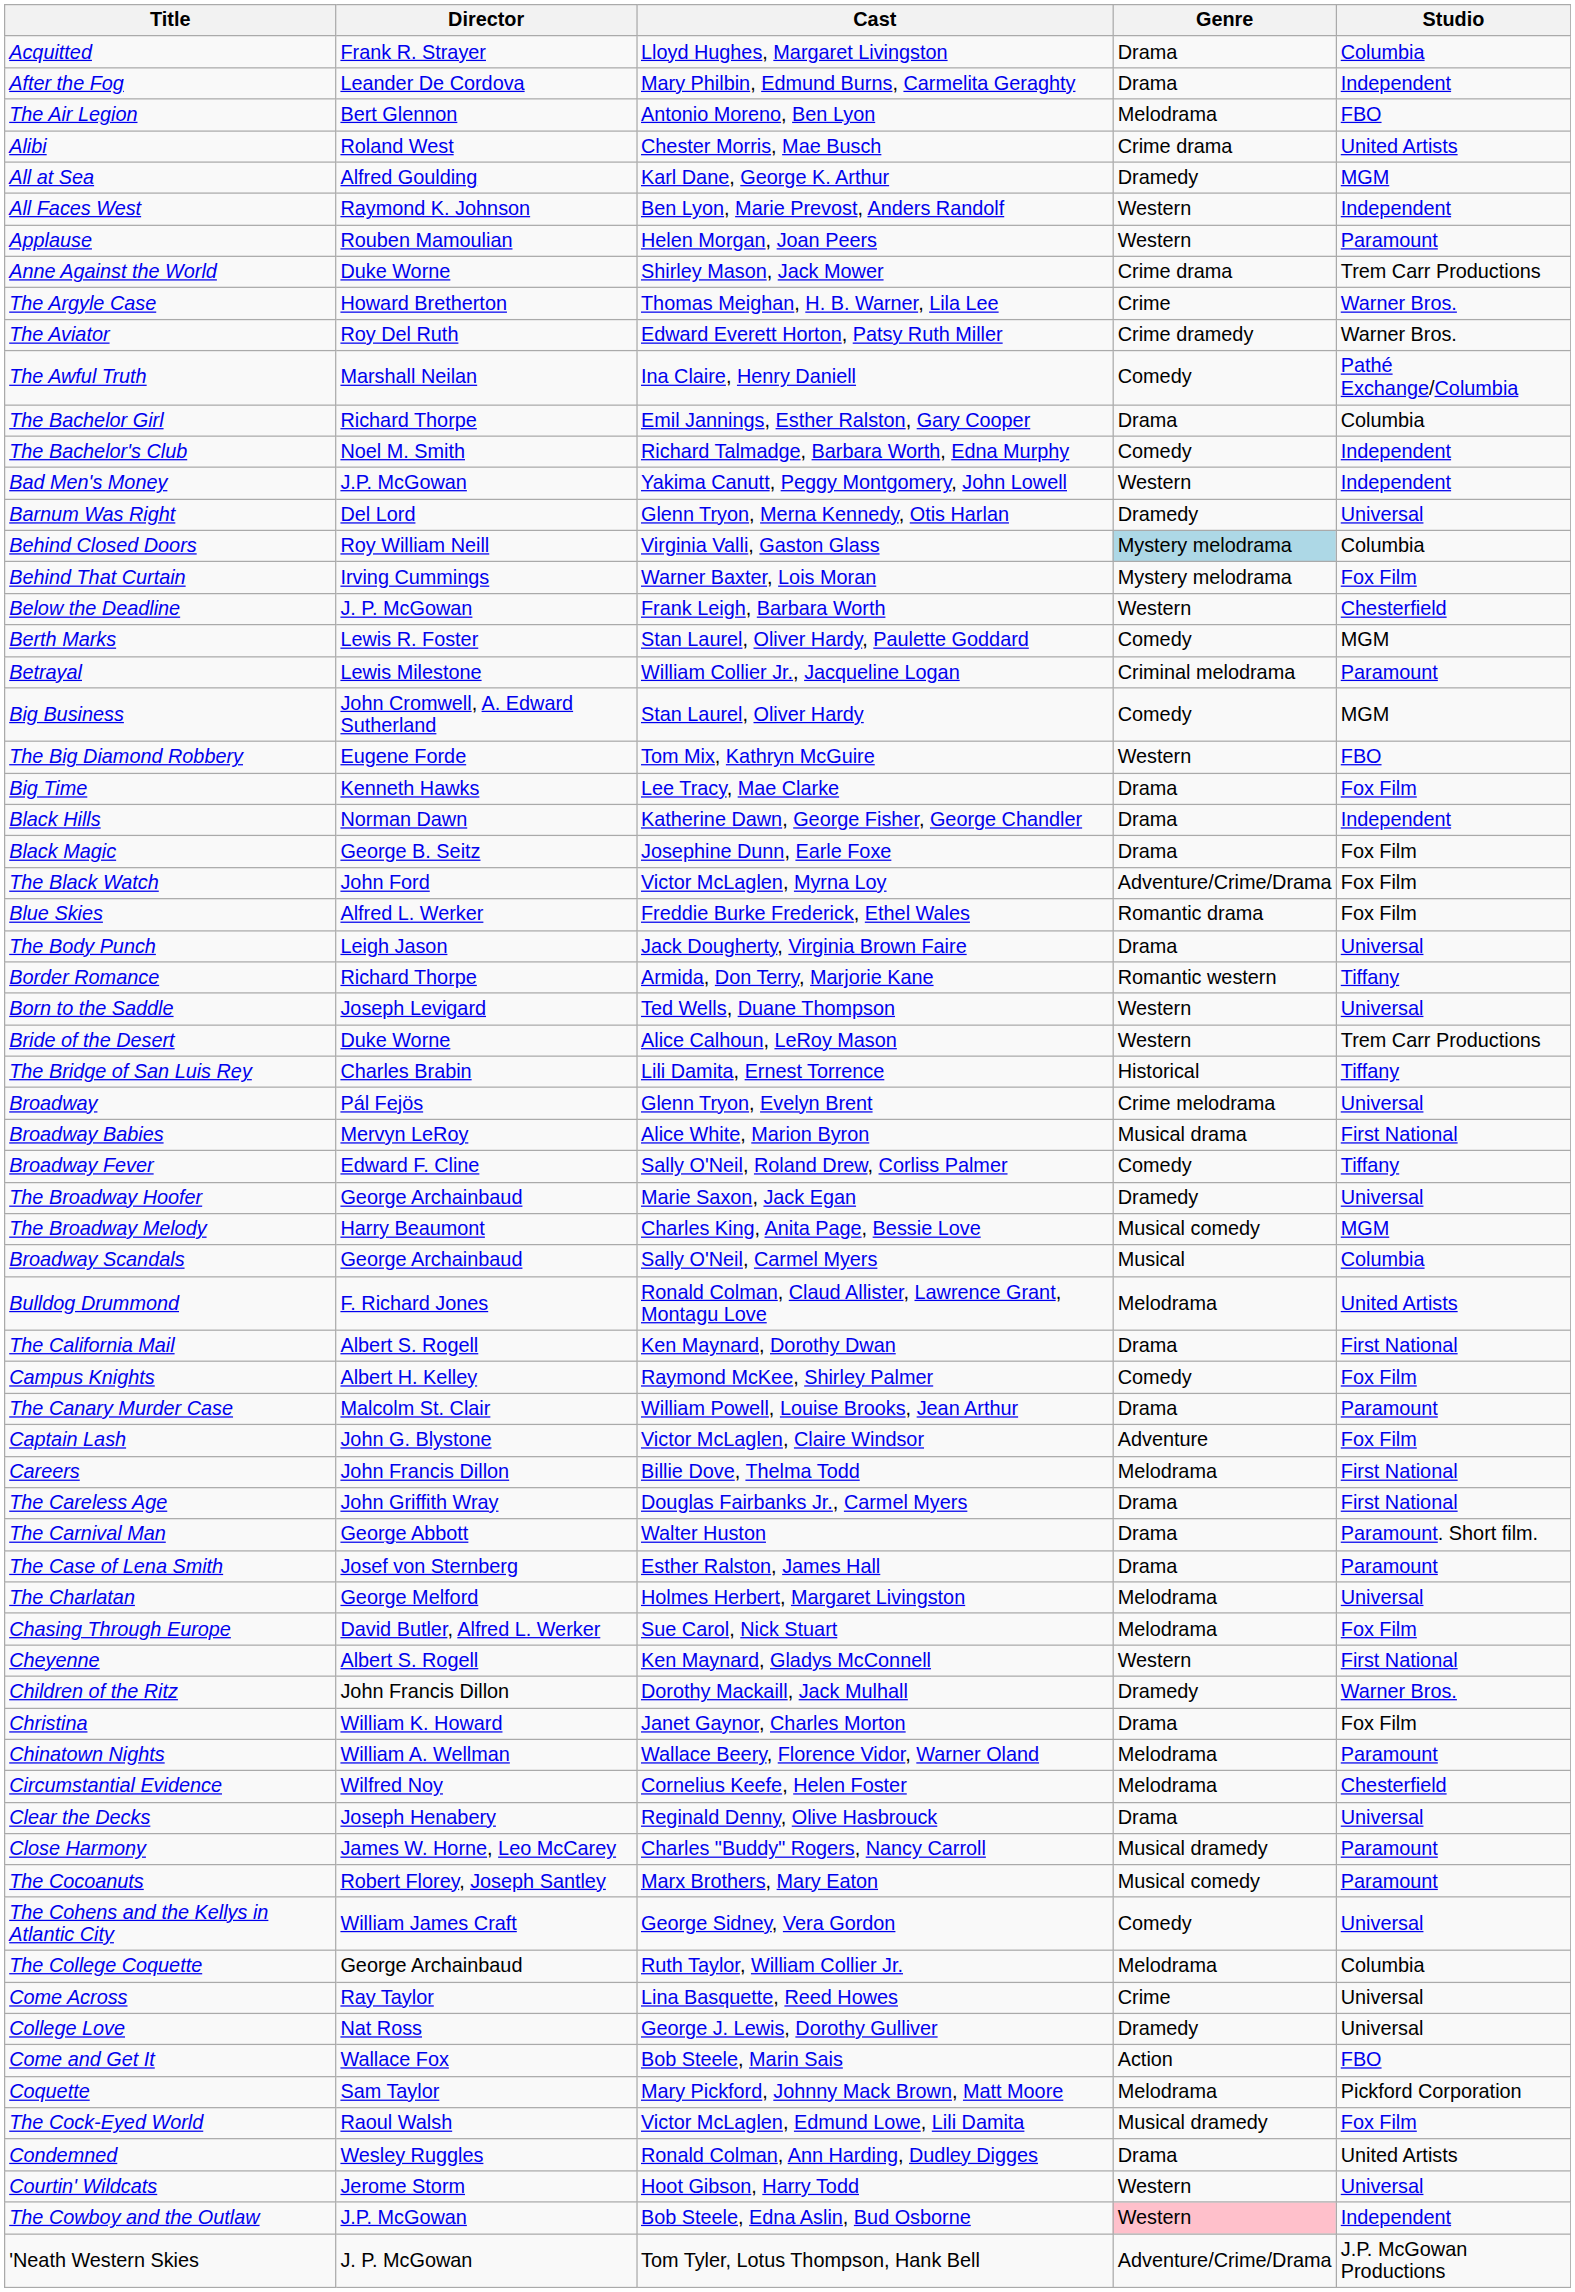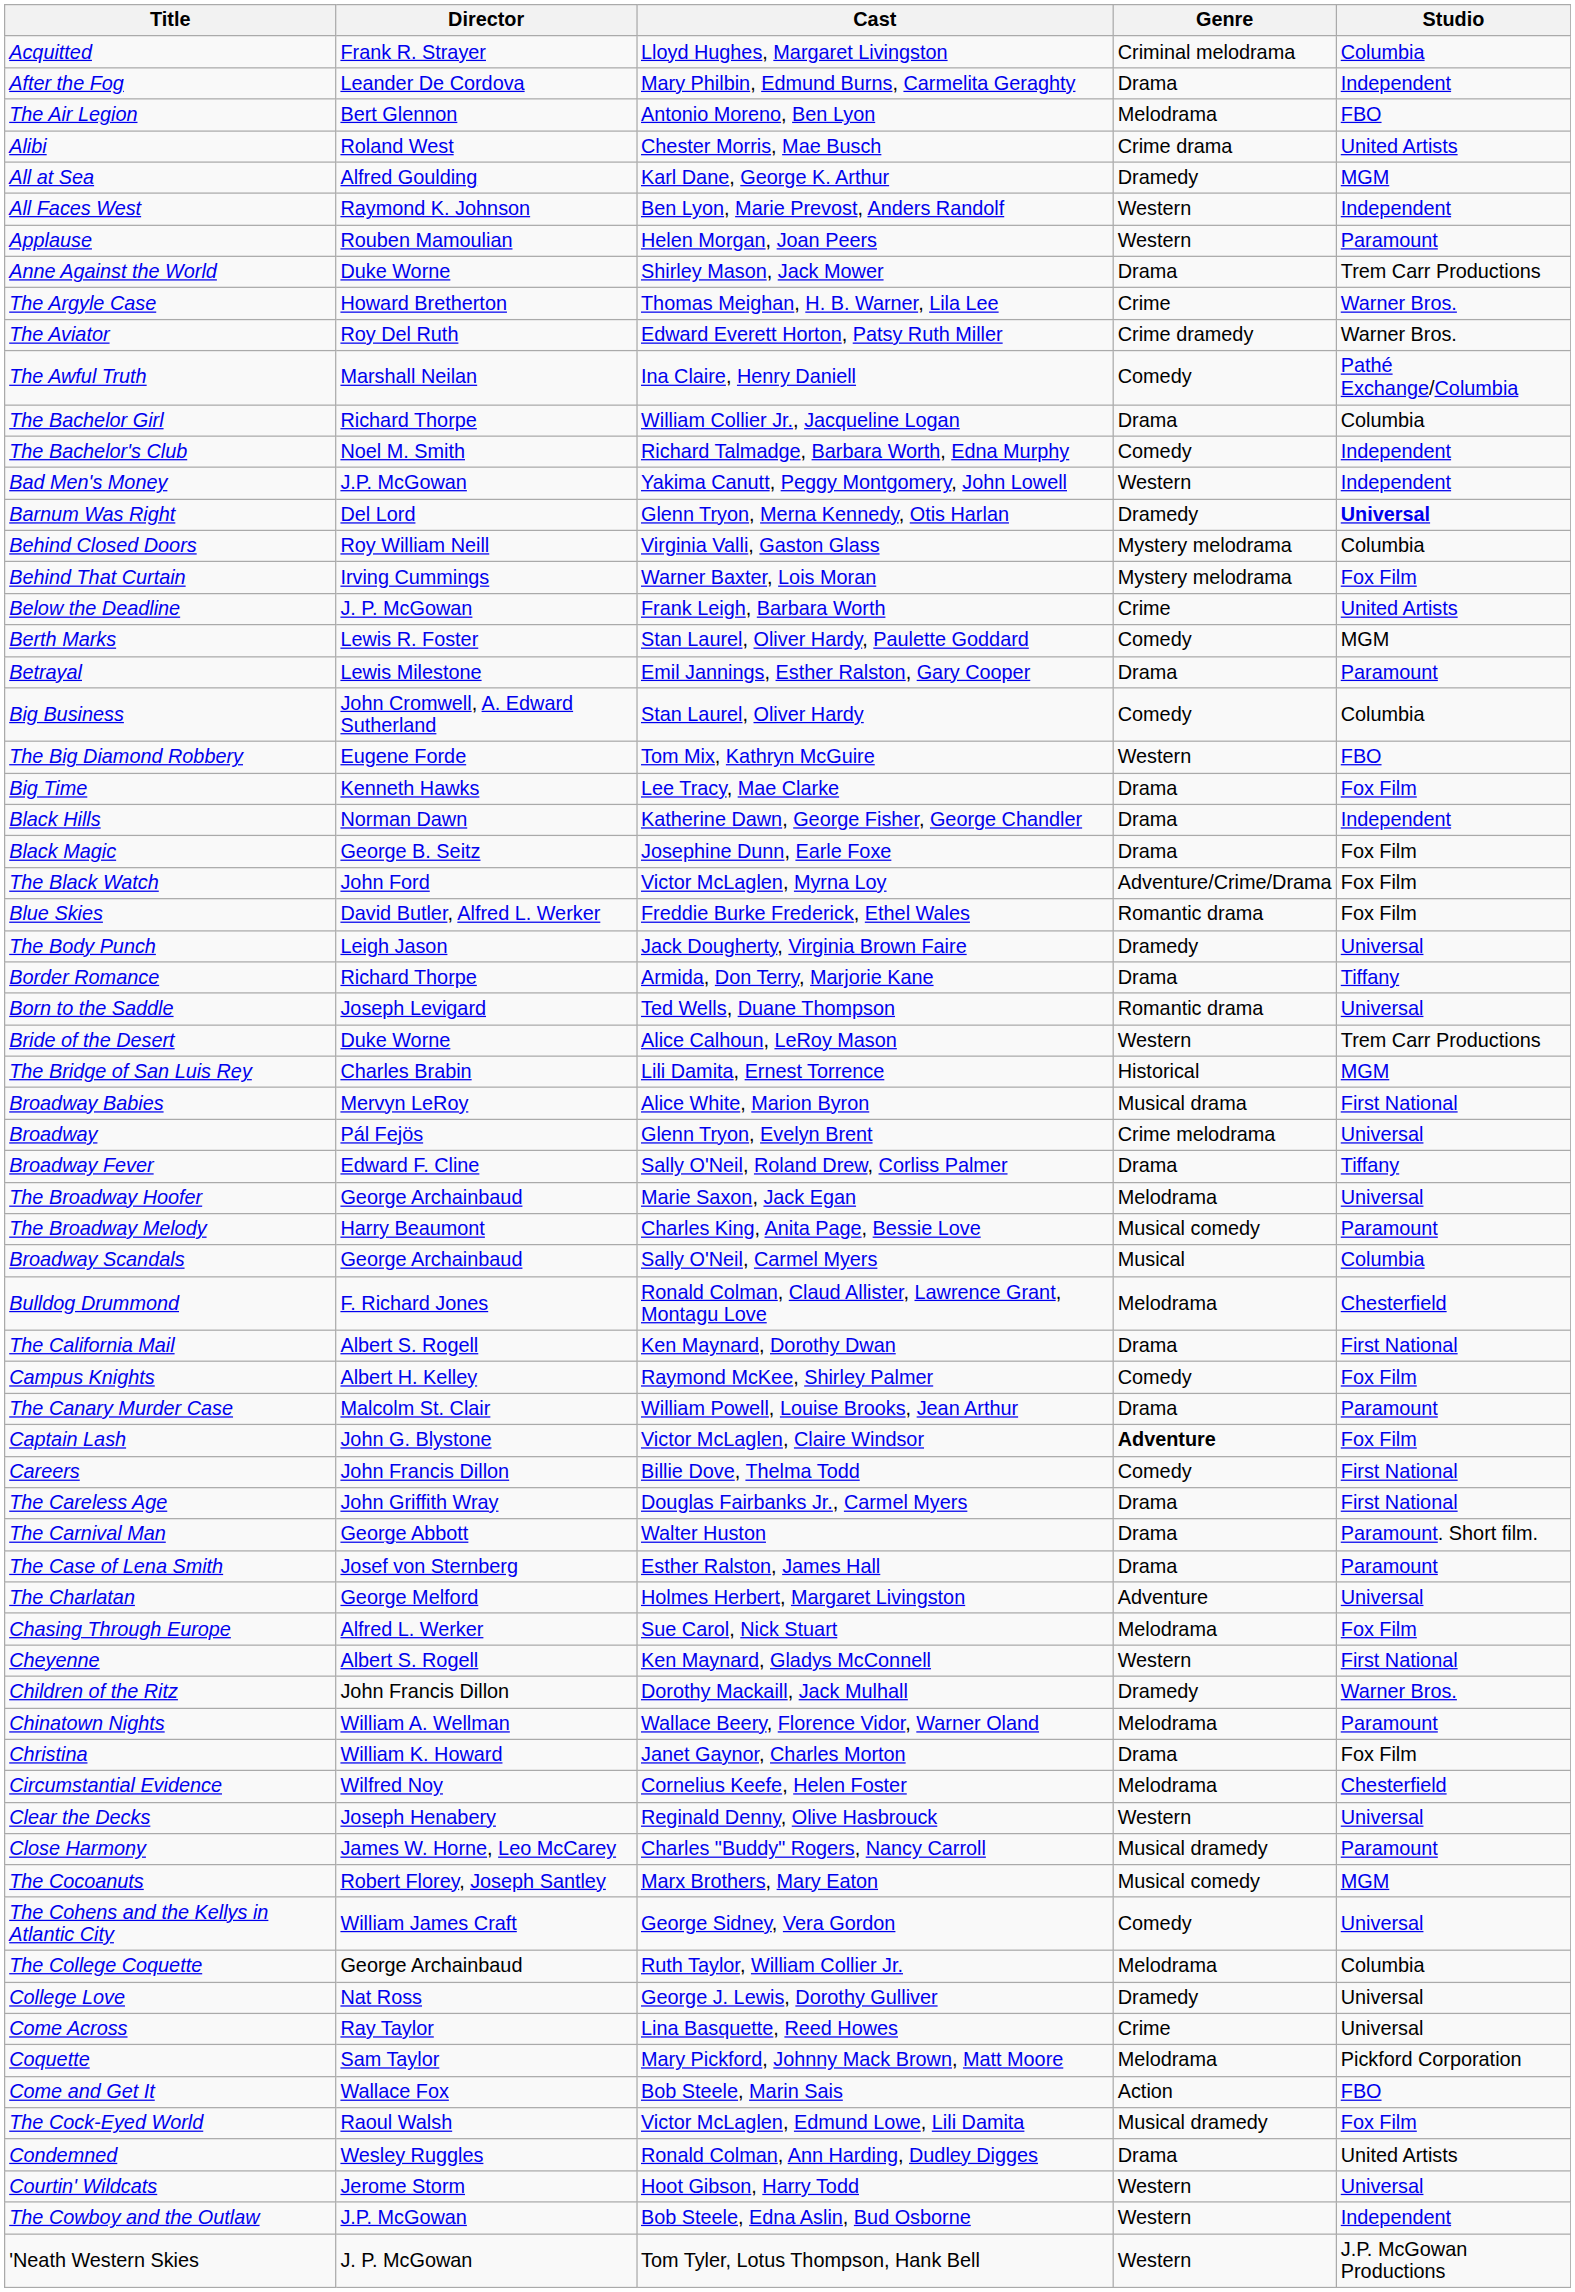Acquitted | Genre: Drama -> Criminal melodrama
Anne Against the World | Genre: Crime drama -> Drama
The Bachelor Girl | Cast: Emil Jannings, Esther Ralston, Gary Cooper -> William Collier Jr., Jacqueline Logan
Barnum Was Right | Studio: normal -> bold
Behind Closed Doors | Genre: lightblue background -> no background
Below the Deadline | Genre: Western -> Crime
Below the Deadline | Studio: Chesterfield -> United Artists
Betrayal | Cast: William Collier Jr., Jacqueline Logan -> Emil Jannings, Esther Ralston, Gary Cooper
Betrayal | Genre: Criminal melodrama -> Drama
Big Business | Studio: MGM -> Columbia
Blue Skies | Director: Alfred L. Werker -> David Butler, Alfred L. Werker
The Body Punch | Genre: Drama -> Dramedy
Border Romance | Genre: Romantic western -> Drama
Born to the Saddle | Genre: Western -> Romantic drama
The Bridge of San Luis Rey | Studio: Tiffany -> MGM
rows swapped: Broadway <-> Broadway Babies
Broadway Fever | Genre: Comedy -> Drama
The Broadway Hoofer | Genre: Dramedy -> Melodrama
The Broadway Melody | Studio: MGM -> Paramount
Bulldog Drummond | Studio: United Artists -> Chesterfield
Captain Lash | Genre: normal -> bold
Careers | Genre: Melodrama -> Comedy
The Charlatan | Genre: Melodrama -> Adventure
Chasing Through Europe | Director: David Butler, Alfred L. Werker -> Alfred L. Werker
rows swapped: Chinatown Nights <-> Christina
Clear the Decks | Genre: Drama -> Western
The Cocoanuts | Studio: Paramount -> MGM
rows swapped: College Love <-> Come Across
rows swapped: Come and Get It <-> Coquette
The Cowboy and the Outlaw | Genre: pink background -> no background
'Neath Western Skies | Genre: Adventure/Crime/Drama -> Western
